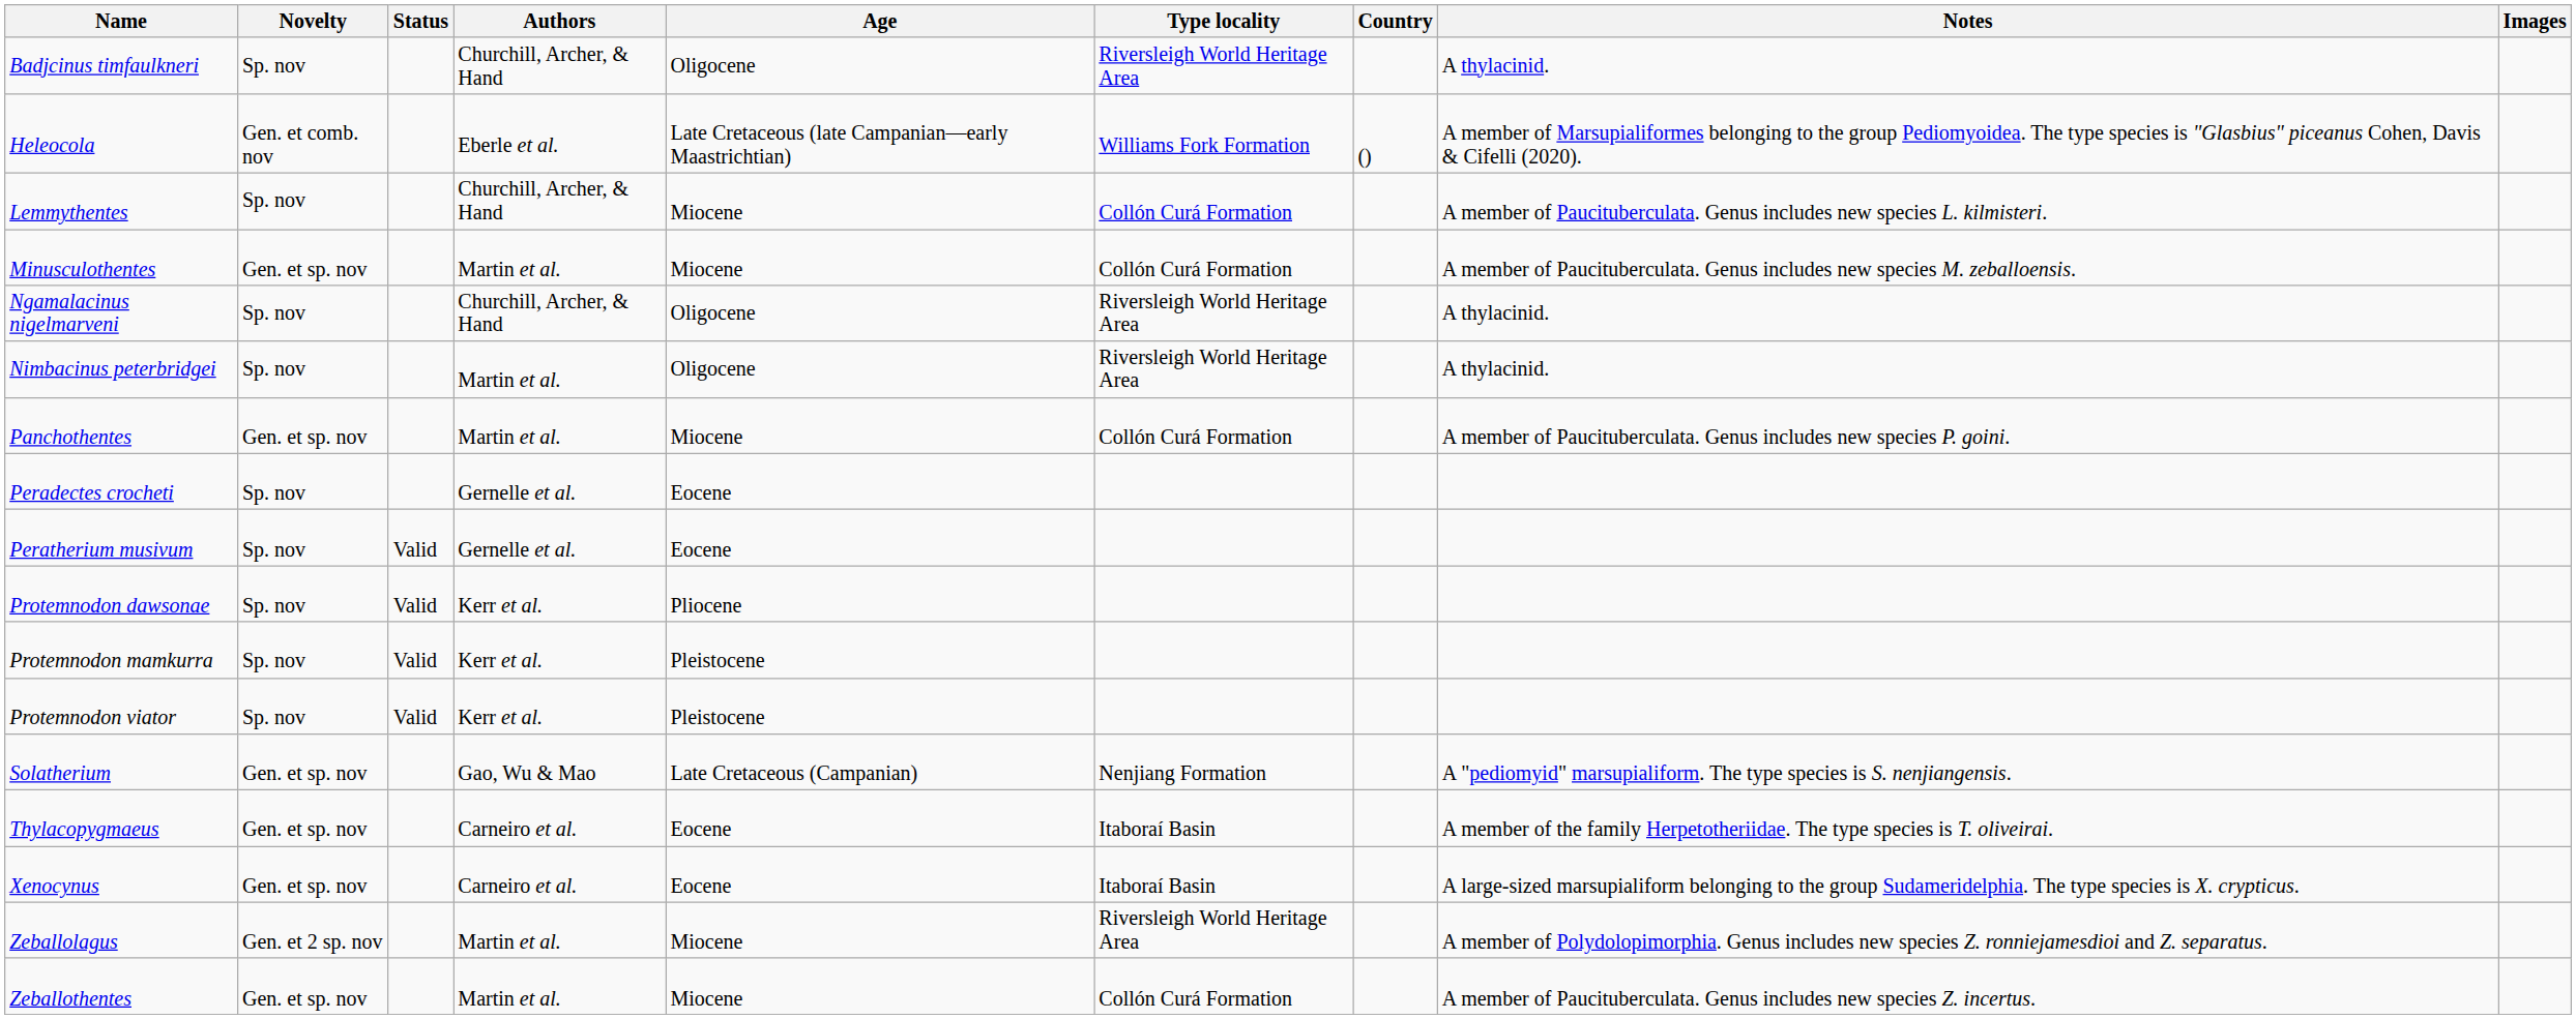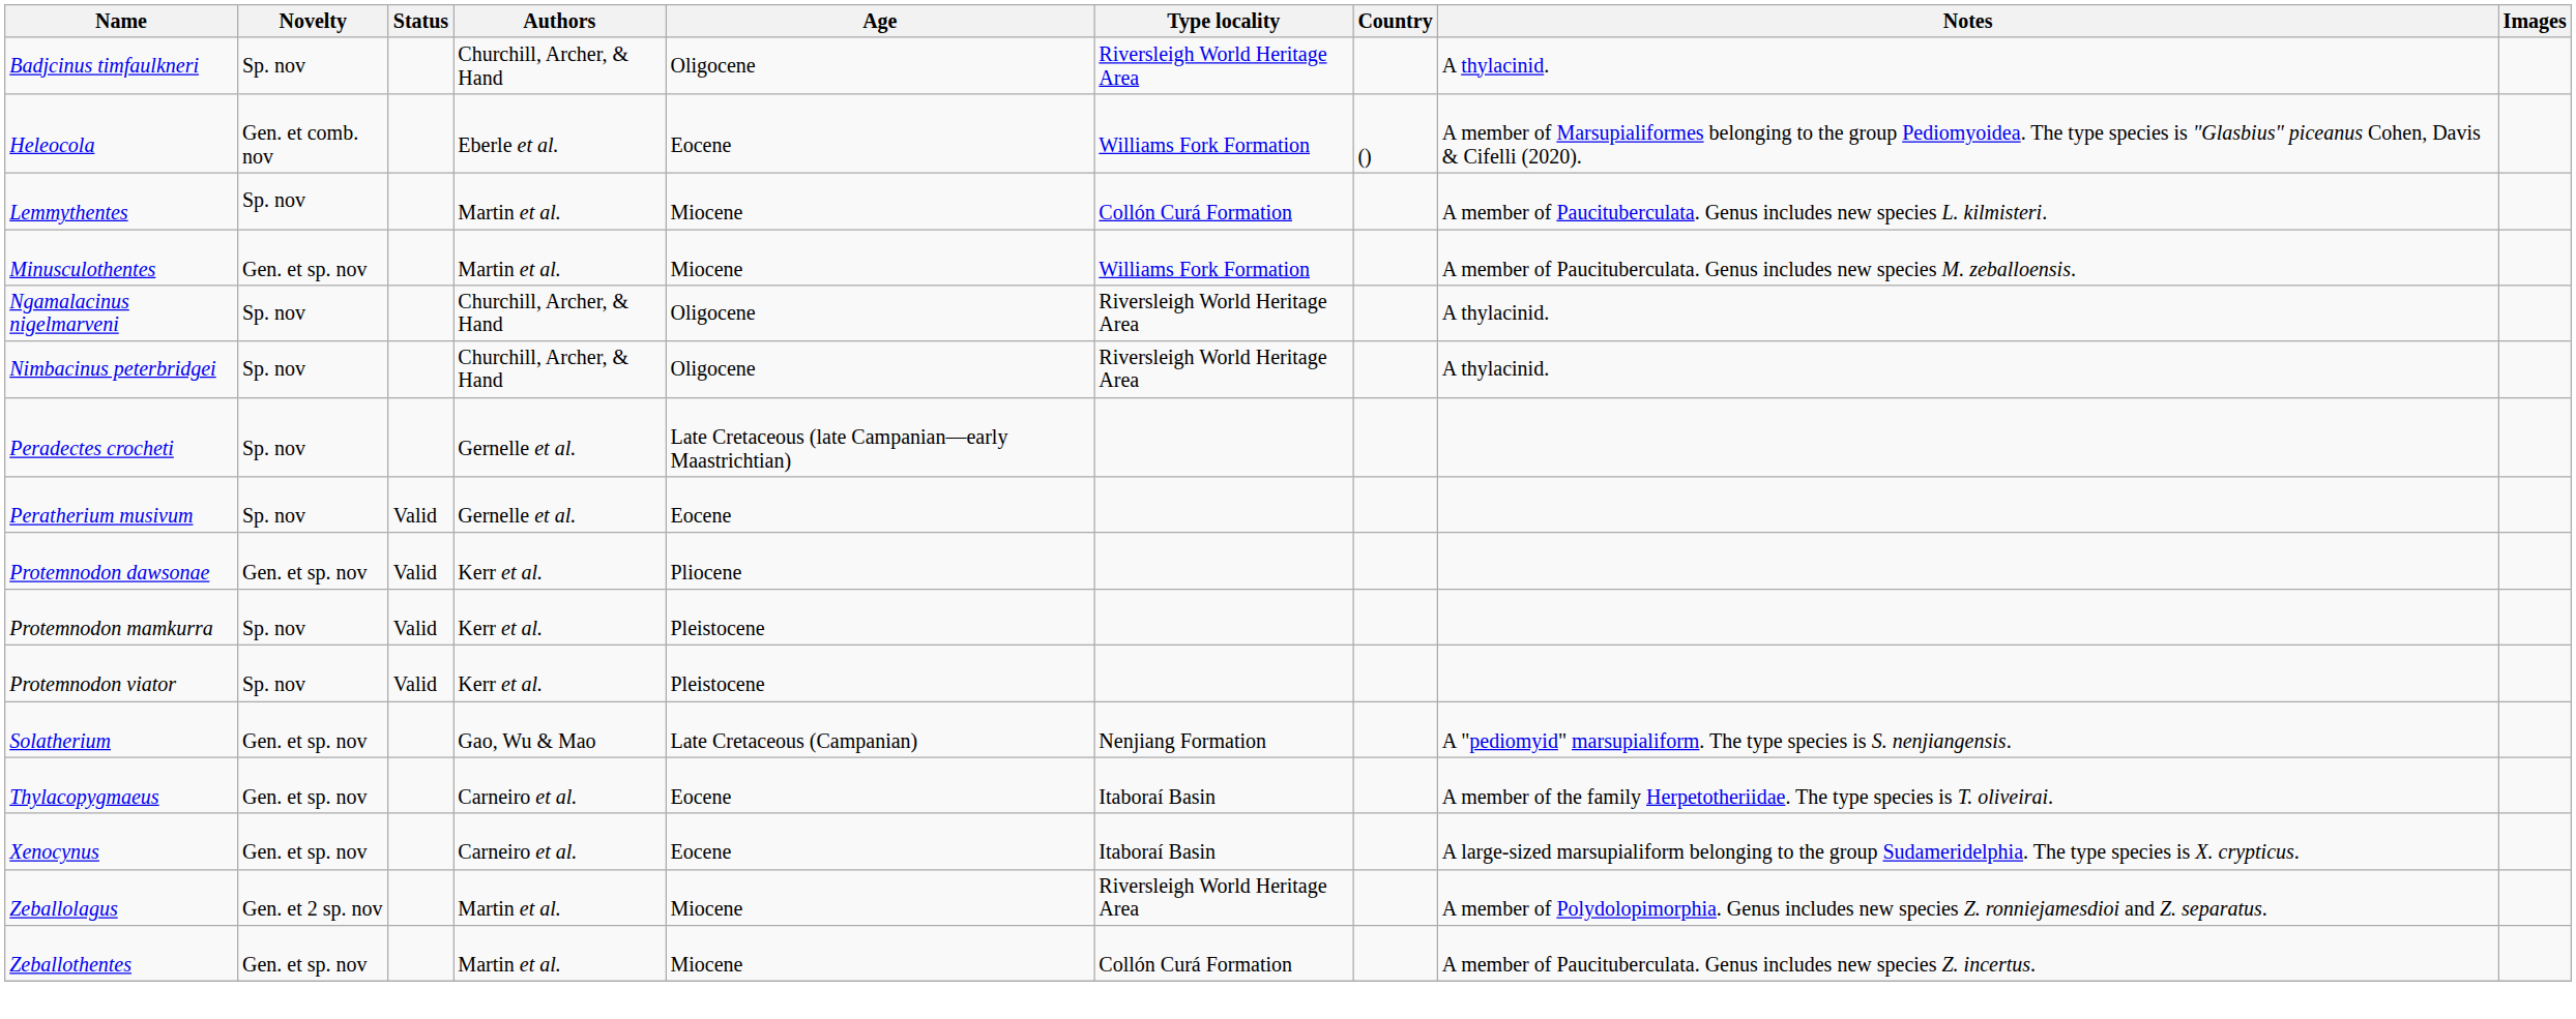Heleocola | Age: Late Cretaceous (late Campanian—early Maastrichtian) -> Eocene
Lemmythentes | Authors: Churchill, Archer, & Hand -> Martin et al.
Minusculothentes | Type locality: Collón Curá Formation -> Williams Fork Formation
Nimbacinus peterbridgei | Authors: Martin et al. -> Churchill, Archer, & Hand
- row: Panchothentes | Gen. et sp. nov | Martin et al. | Miocene | Collón Curá Formation | A member of Paucituberculata. Genus includes new species P. goini.
Peradectes crocheti | Age: Eocene -> Late Cretaceous (late Campanian—early Maastrichtian)
Protemnodon dawsonae | Novelty: Sp. nov -> Gen. et sp. nov
